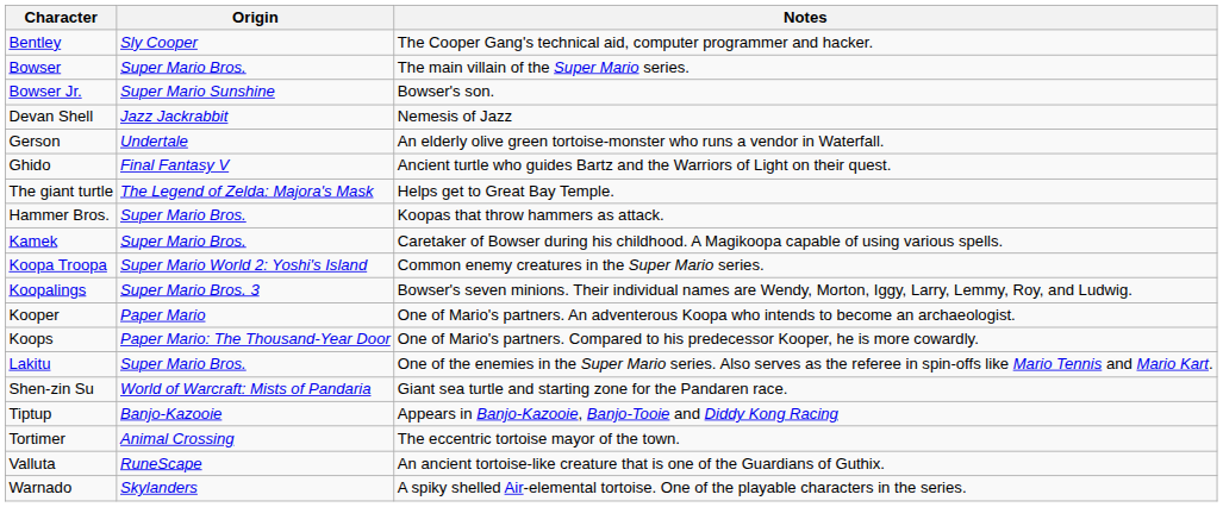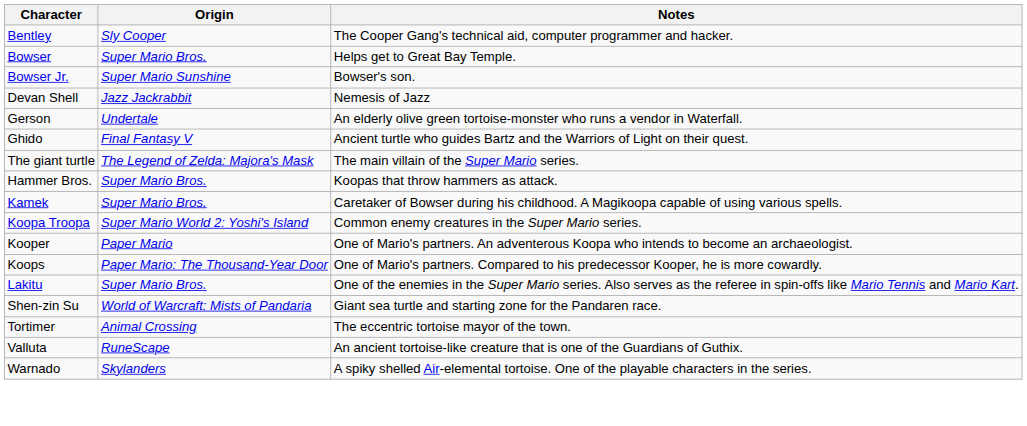Bowser | Notes: The main villain of the Super Mario series. -> Helps get to Great Bay Temple.
The giant turtle | Notes: Helps get to Great Bay Temple. -> The main villain of the Super Mario series.
- row: Koopalings | Super Mario Bros. 3 | Bowser's seven minions. Their individual names are Wendy, Morton, Iggy, Larry, Lemmy, Roy, and Ludwig.
- row: Tiptup | Banjo-Kazooie | Appears in Banjo-Kazooie, Banjo-Tooie and Diddy Kong Racing
